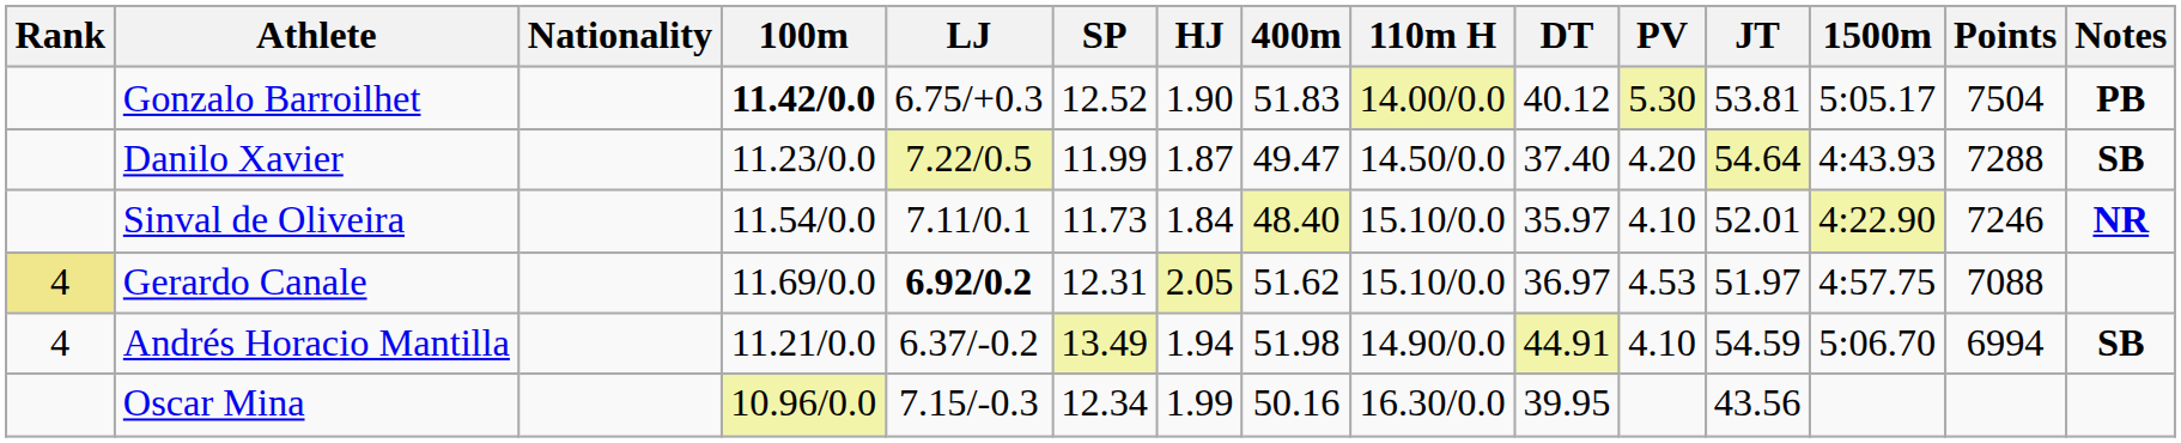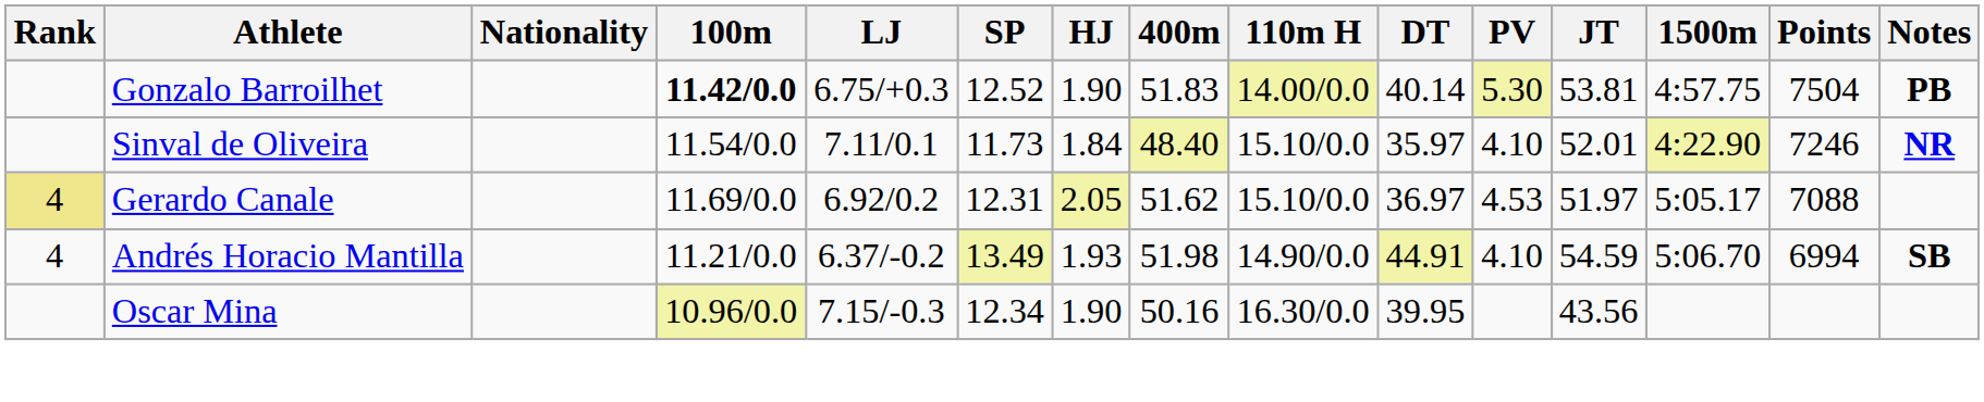Gonzalo Barroilhet | DT: 40.12 -> 40.14
Gonzalo Barroilhet | 1500m: 5:05.17 -> 4:57.75
- row: Danilo Xavier | 11.23/0.0 | 7.22/0.5 | 11.99 | 1.87 | 49.47 | 14.50/0.0 | 37.40 | 4.20 | 54.64 | 4:43.93 | 7288 | SB
Gerardo Canale | LJ: bold -> normal
Gerardo Canale | 1500m: 4:57.75 -> 5:05.17
Andrés Horacio Mantilla | HJ: 1.94 -> 1.93
Oscar Mina | HJ: 1.99 -> 1.90
